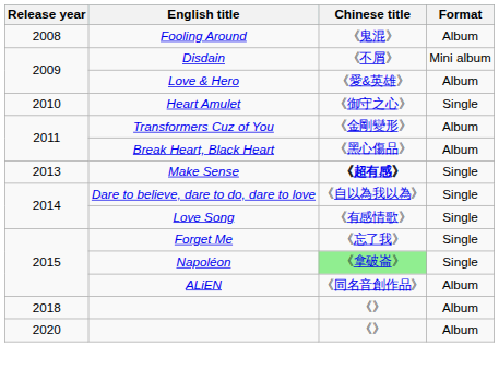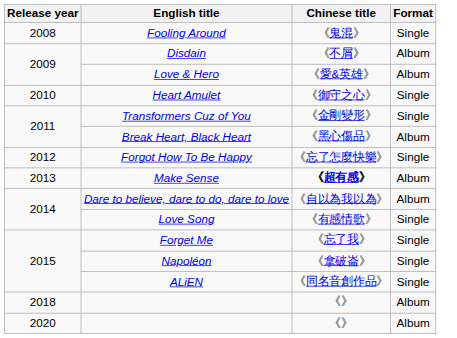Fooling Around | Format: Album -> Single
Disdain | Format: Mini album -> Album
Transformers Cuz of You | Format: Album -> Single
+ row: 2012 | Forgot How To Be Happy | 《忘了怎麼快樂》 | Single
Make Sense | Format: Single -> Album
Dare to believe, dare to do, dare to love | Format: Single -> Album
Napoléon | Chinese title: lightgreen background -> no background
ALiEN | Format: Album -> Single
